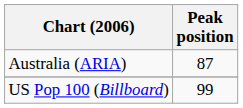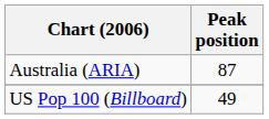US Pop 100 (Billboard) | Peak position: 99 -> 49
